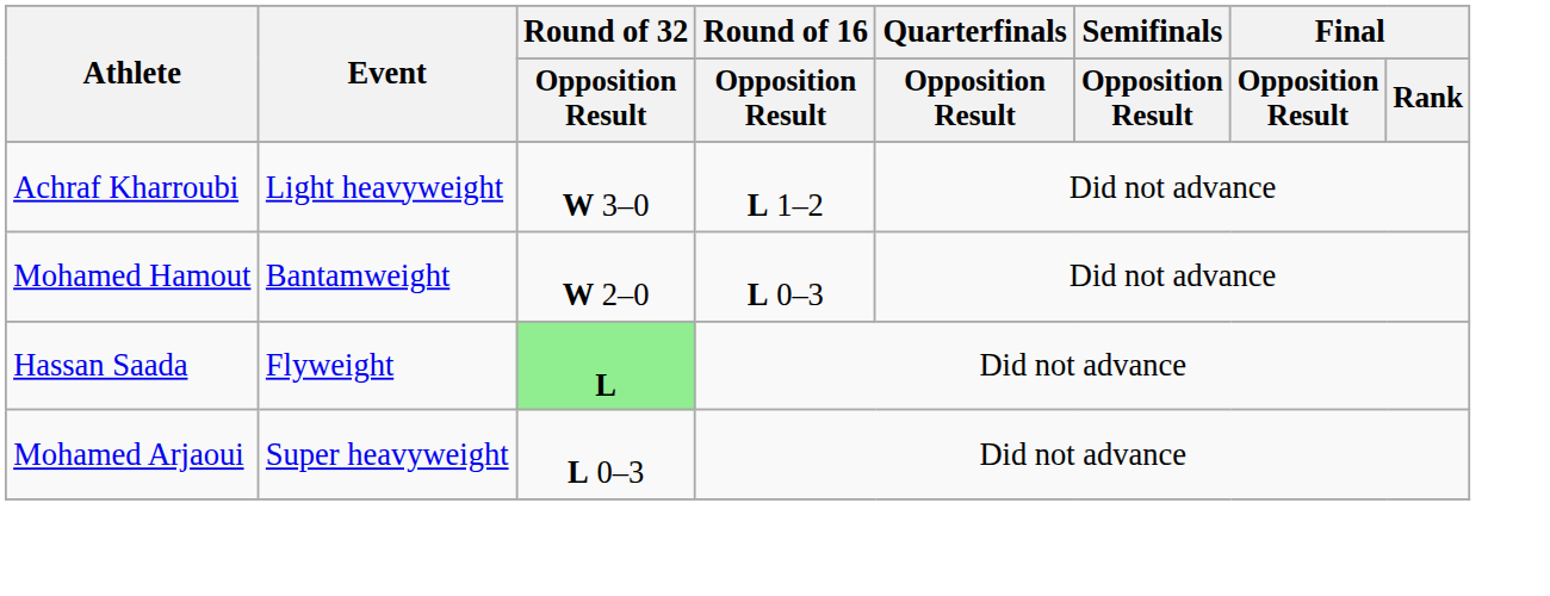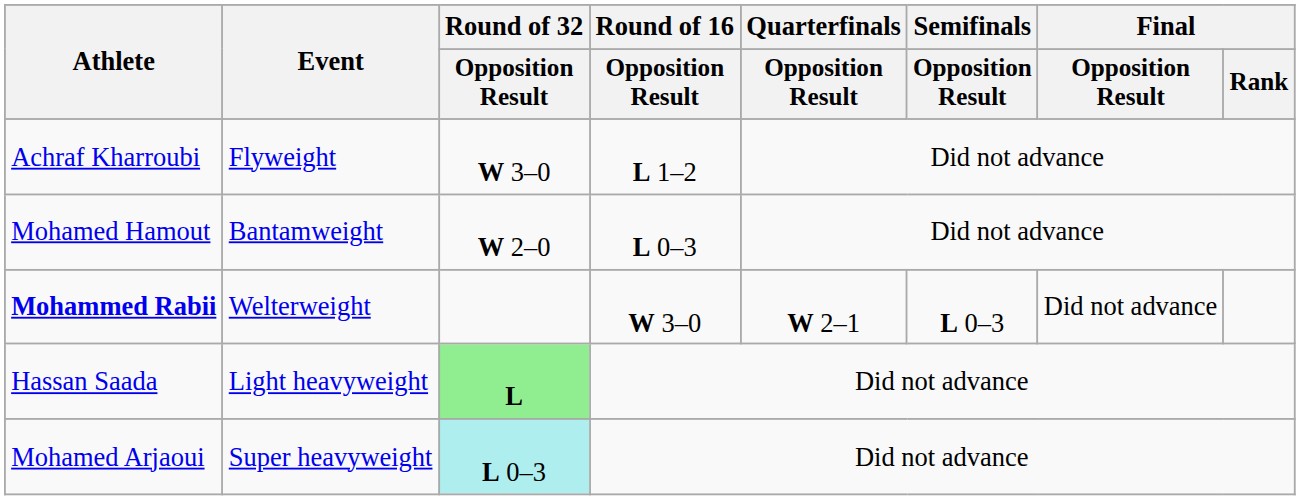Achraf Kharroubi | Event: Light heavyweight -> Flyweight
+ row: Mohammed Rabii | Welterweight | W 3–0 | W 2–1 | L 0–3 | Did not advance
Hassan Saada | Event: Flyweight -> Light heavyweight
Mohamed Arjaoui | Round of 32 / Opposition Result: no background -> paleturquoise background
